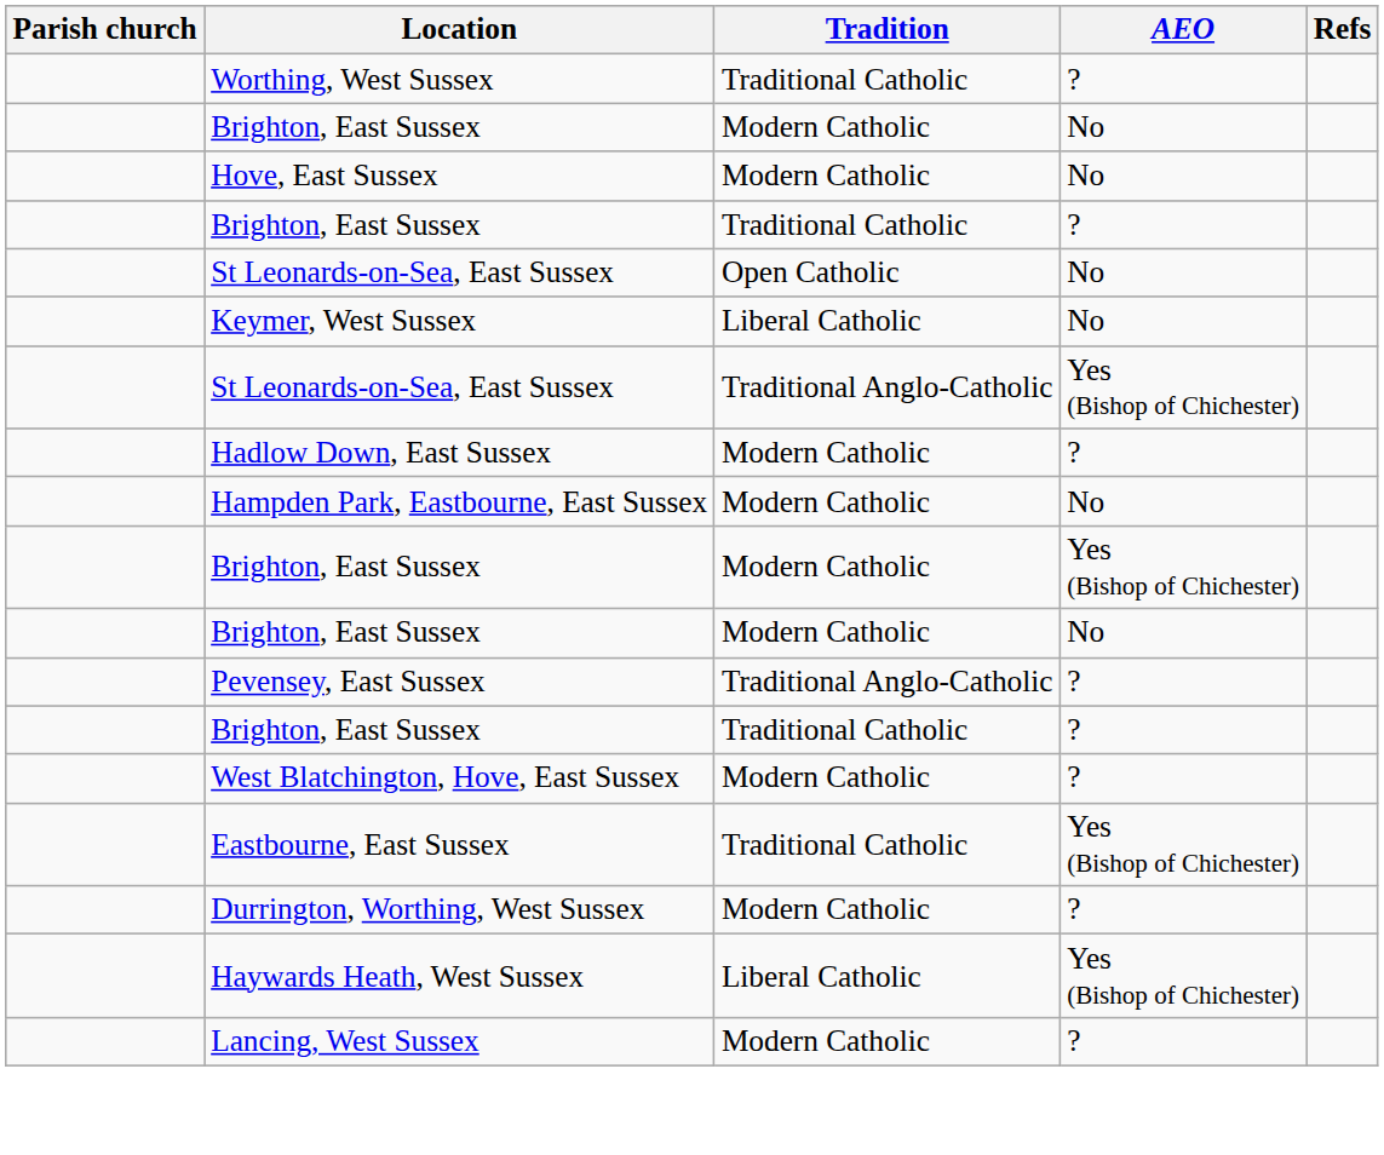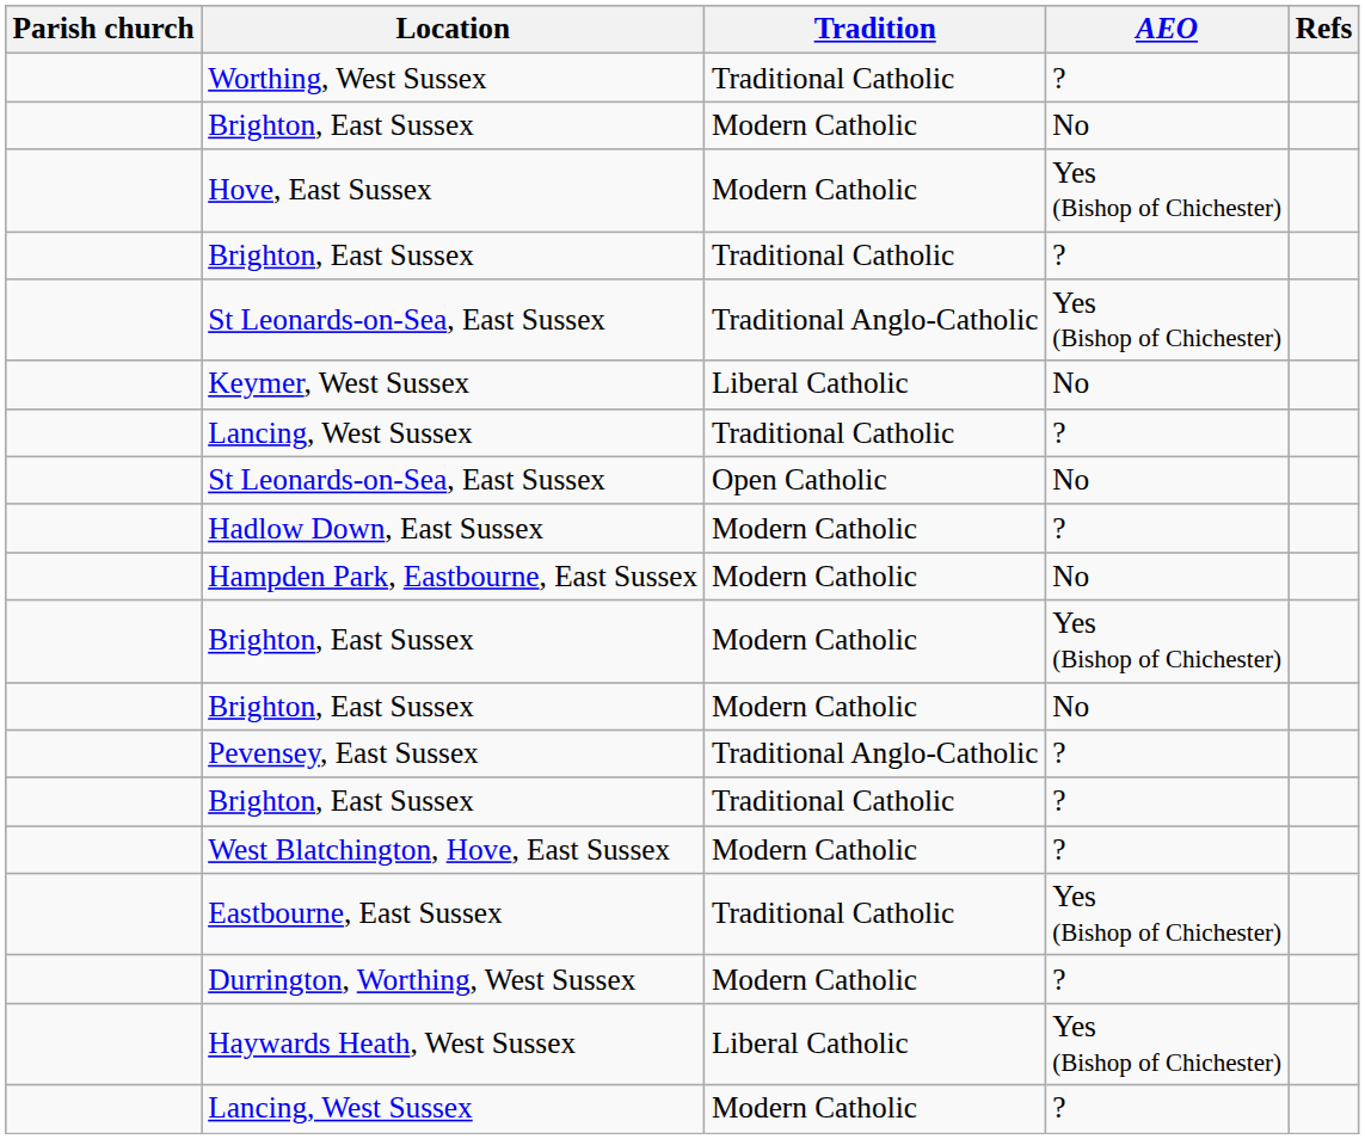Hove, East Sussex | AEO: No -> Yes (Bishop of Chichester)
rows swapped: St Leonards-on-Sea, East Sussex / Traditional Anglo-Catholic <-> St Leonards-on-Sea, East Sussex / Open Catholic
+ row: Lancing, West Sussex | Traditional Catholic | ?
